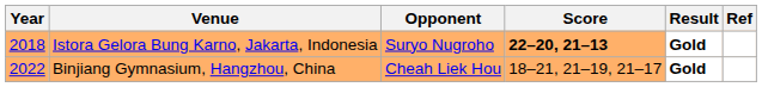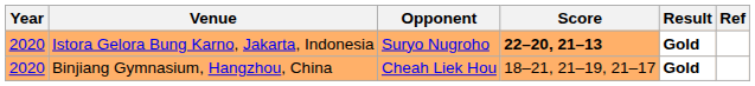Istora Gelora Bung Karno, Jakarta, Indonesia | Year: 2018 -> 2020
Binjiang Gymnasium, Hangzhou, China | Year: 2022 -> 2020
